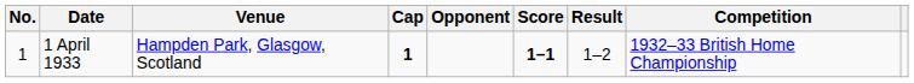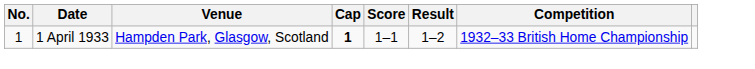- column: Opponent
1 April 1933 | Score: bold -> normal
